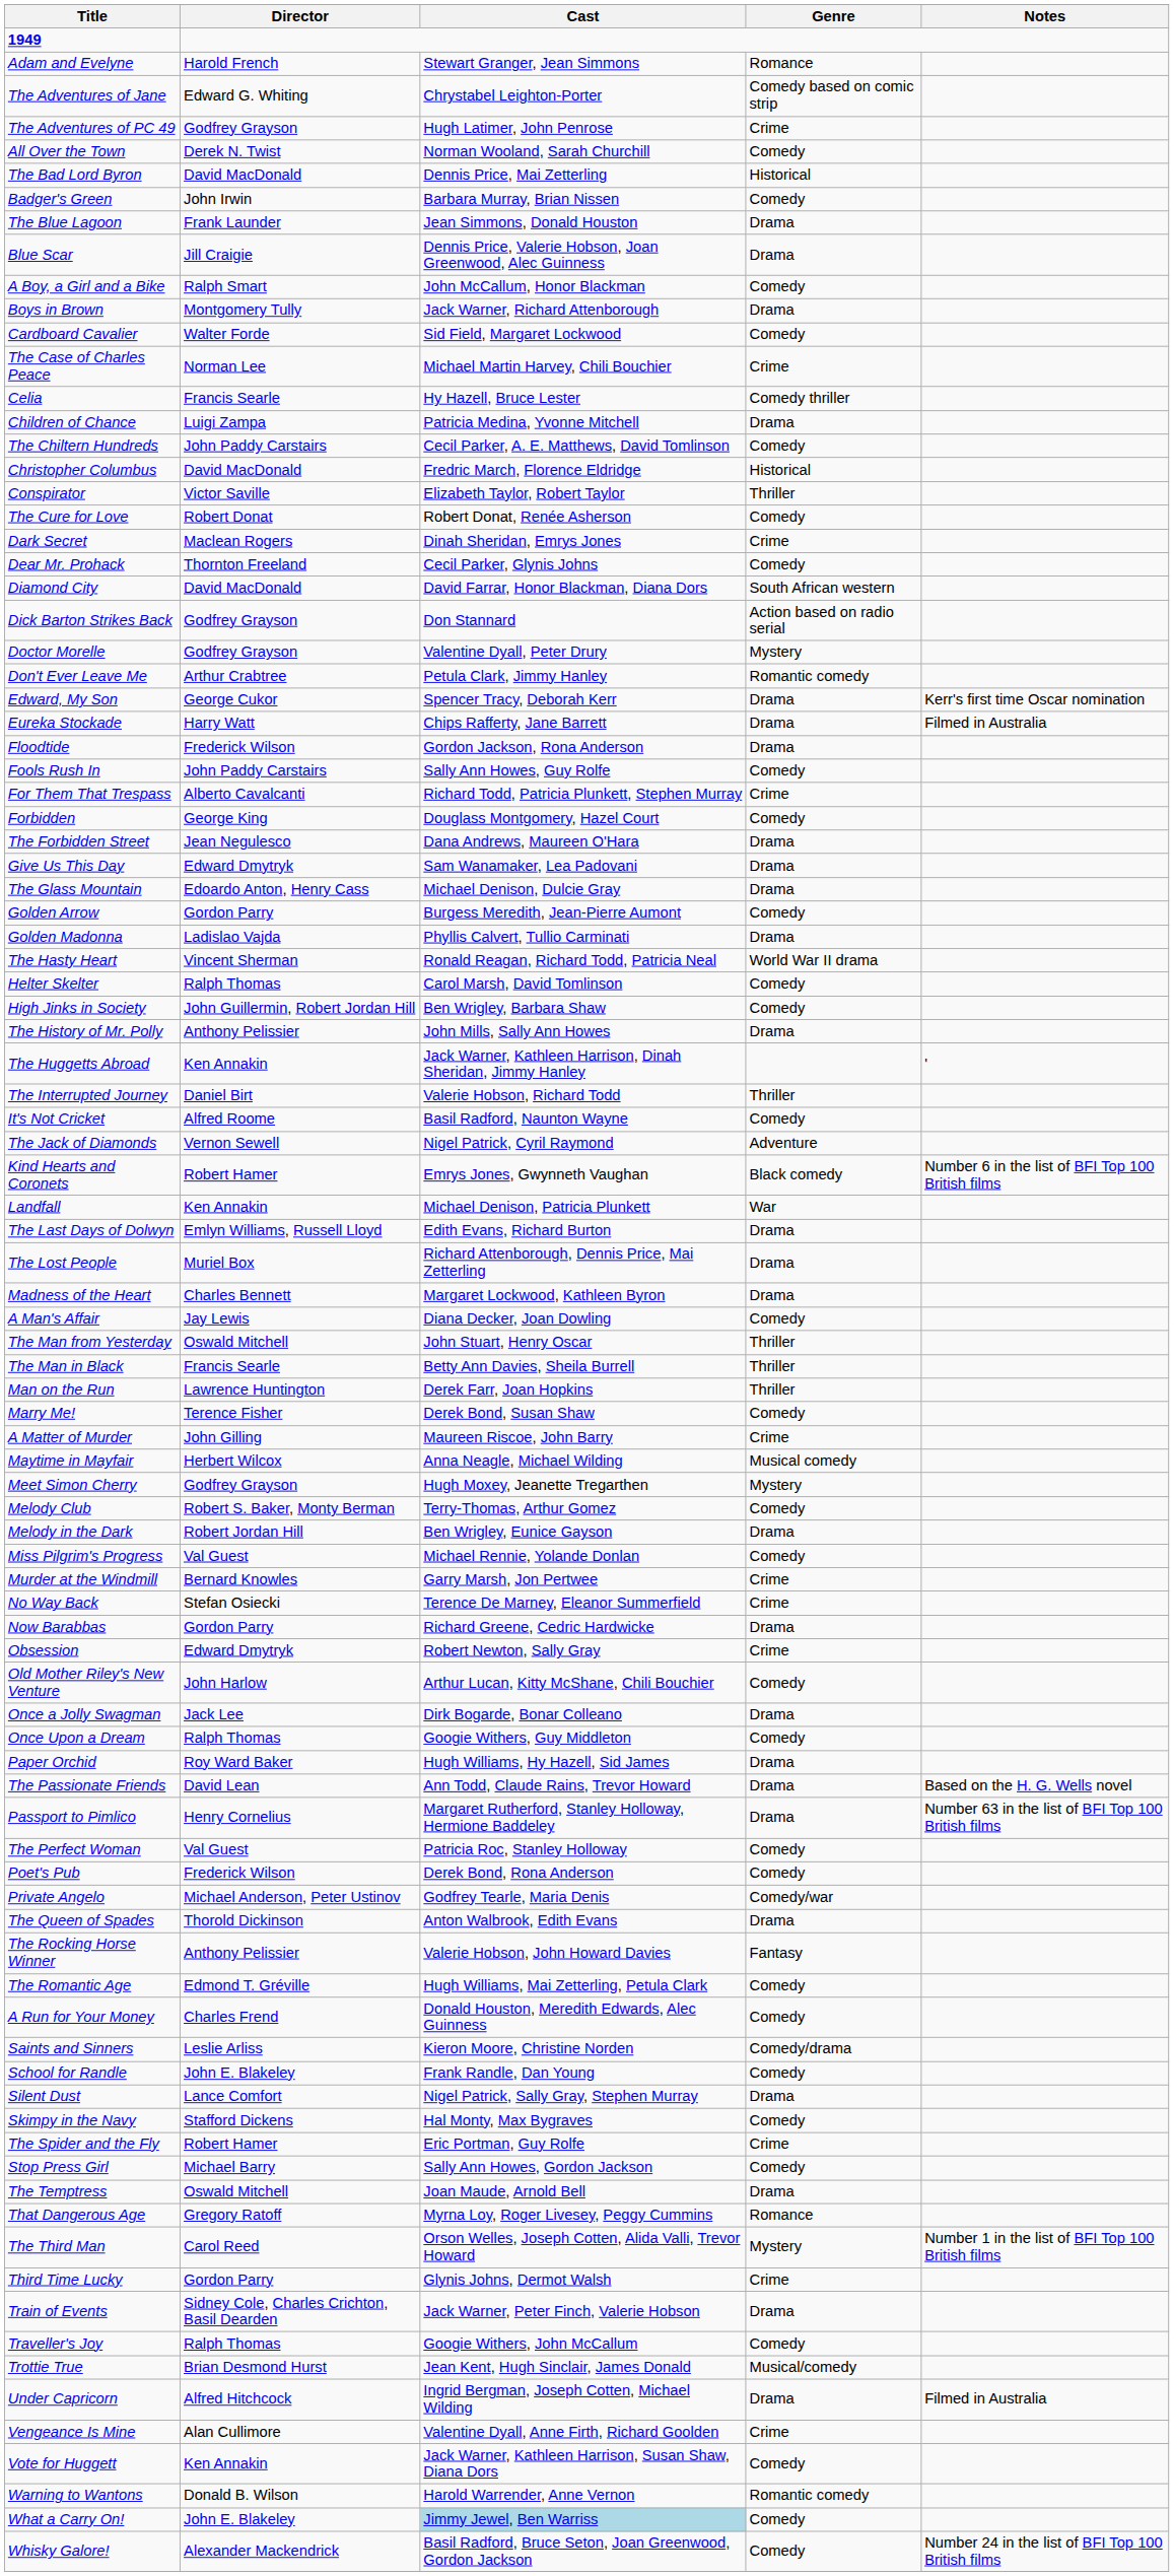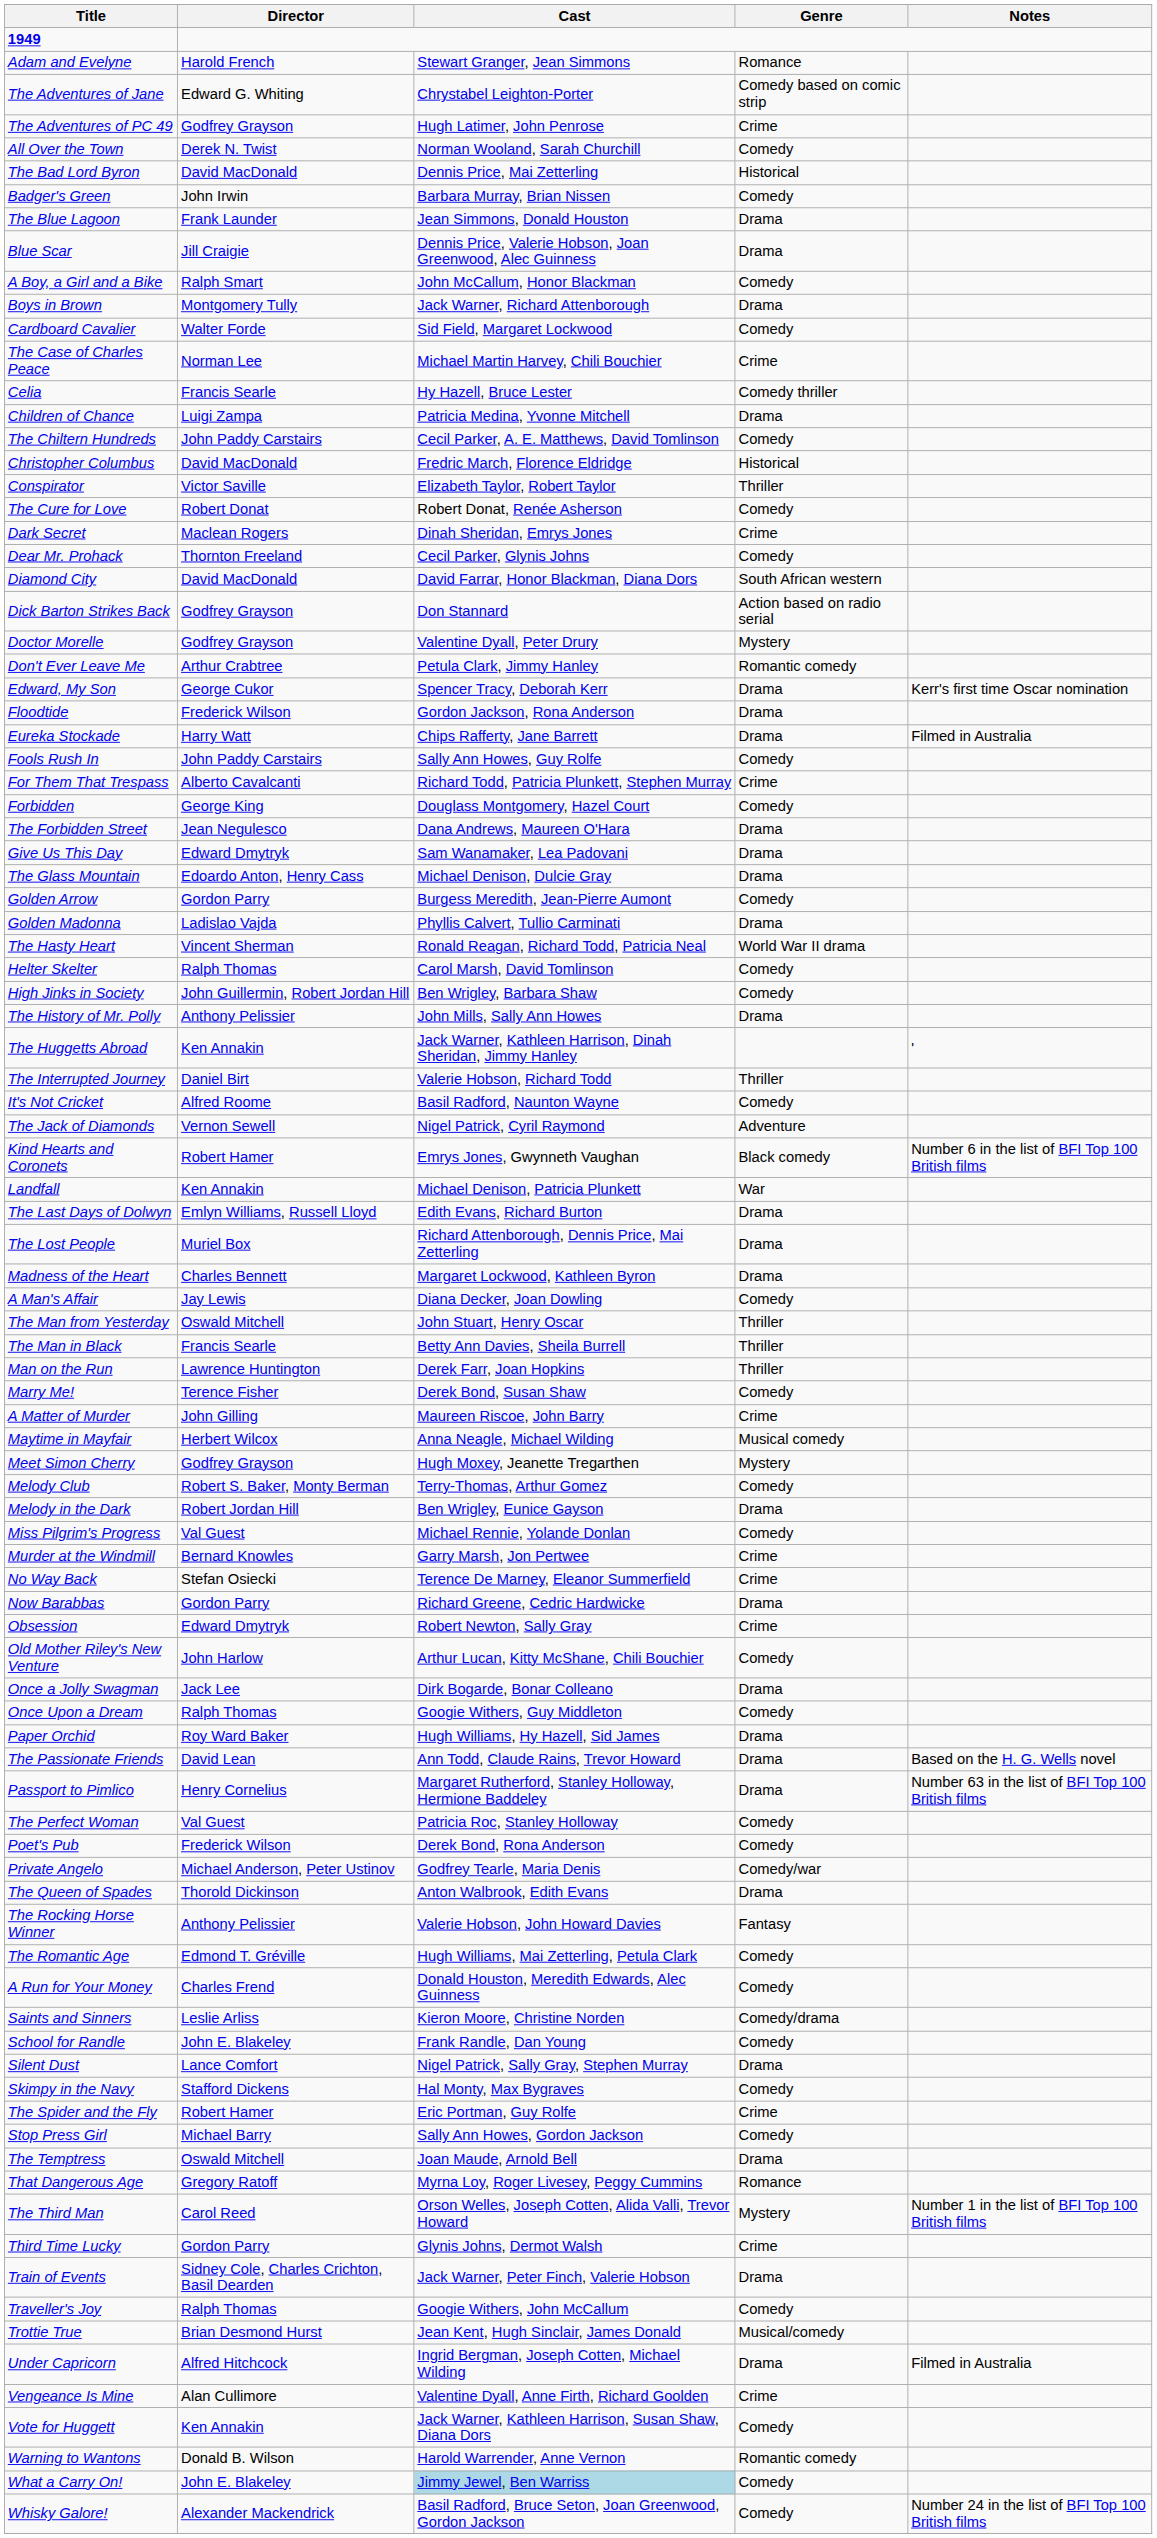rows swapped: Eureka Stockade <-> Floodtide
